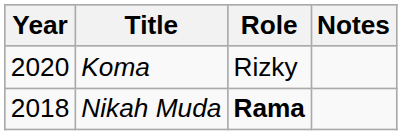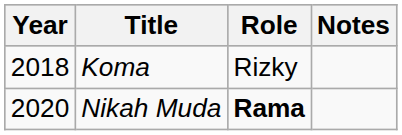Koma | Year: 2020 -> 2018
Nikah Muda | Year: 2018 -> 2020
